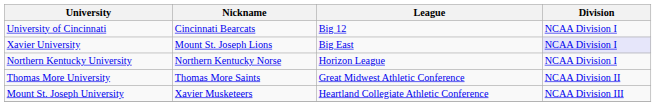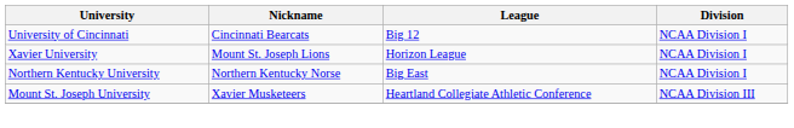Xavier University | League: Big East -> Horizon League
Xavier University | Division: lavender background -> no background
Northern Kentucky University | League: Horizon League -> Big East
- row: Thomas More University | Thomas More Saints | Great Midwest Athletic Conference | NCAA Division II
